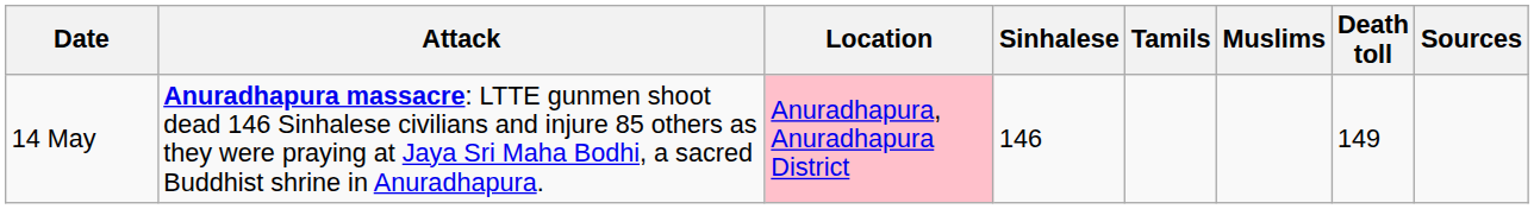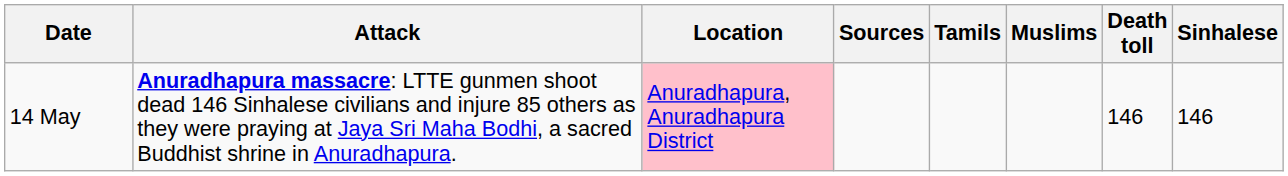columns swapped: Sinhalese <-> Sources
14 May | Death toll: 149 -> 146
